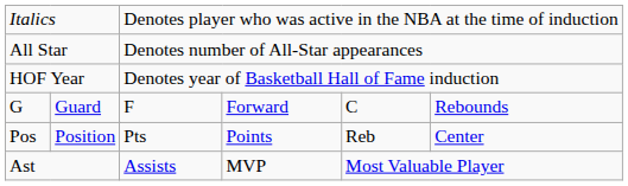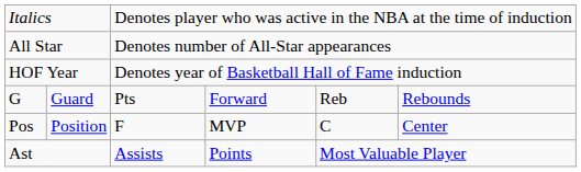G | column 4: F -> Pts
G | column 6: C -> Reb
Pos | column 4: Pts -> F
Pos | column 5: Points -> MVP
Pos | column 6: Reb -> C
Ast | column 5: MVP -> Points
